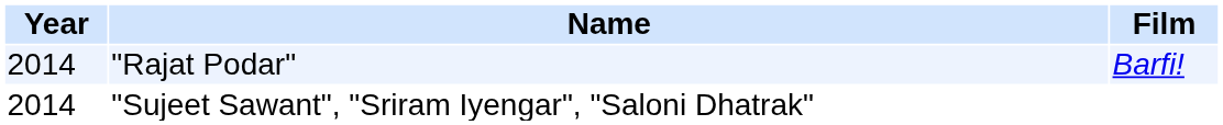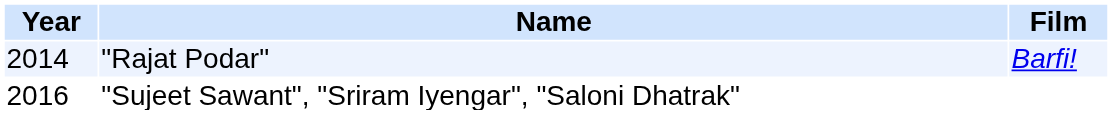"Sujeet Sawant", "Sriram Iyengar", "Saloni Dhatrak" | Year: 2014 -> 2016
